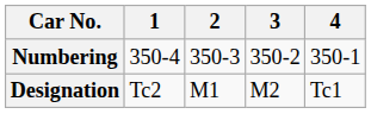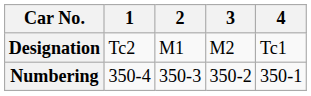rows swapped: Designation <-> Numbering
